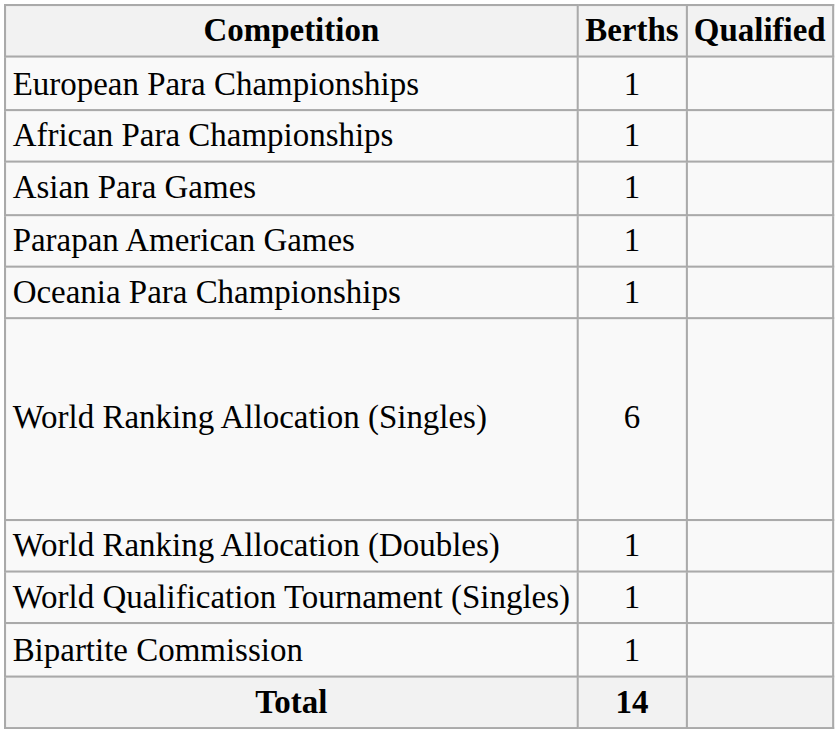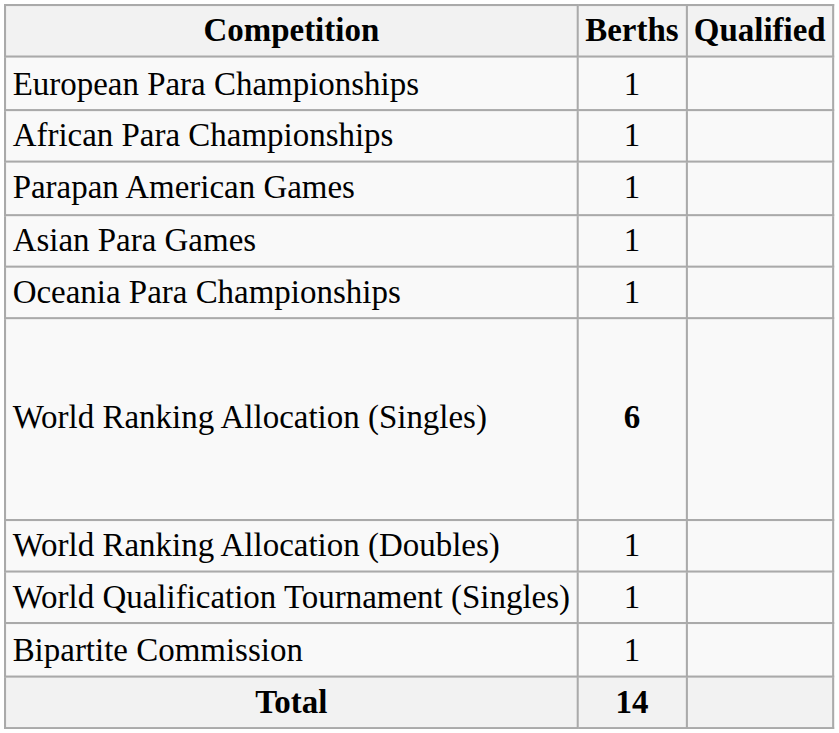rows swapped: Asian Para Games <-> Parapan American Games
World Ranking Allocation (Singles) | Berths: normal -> bold
